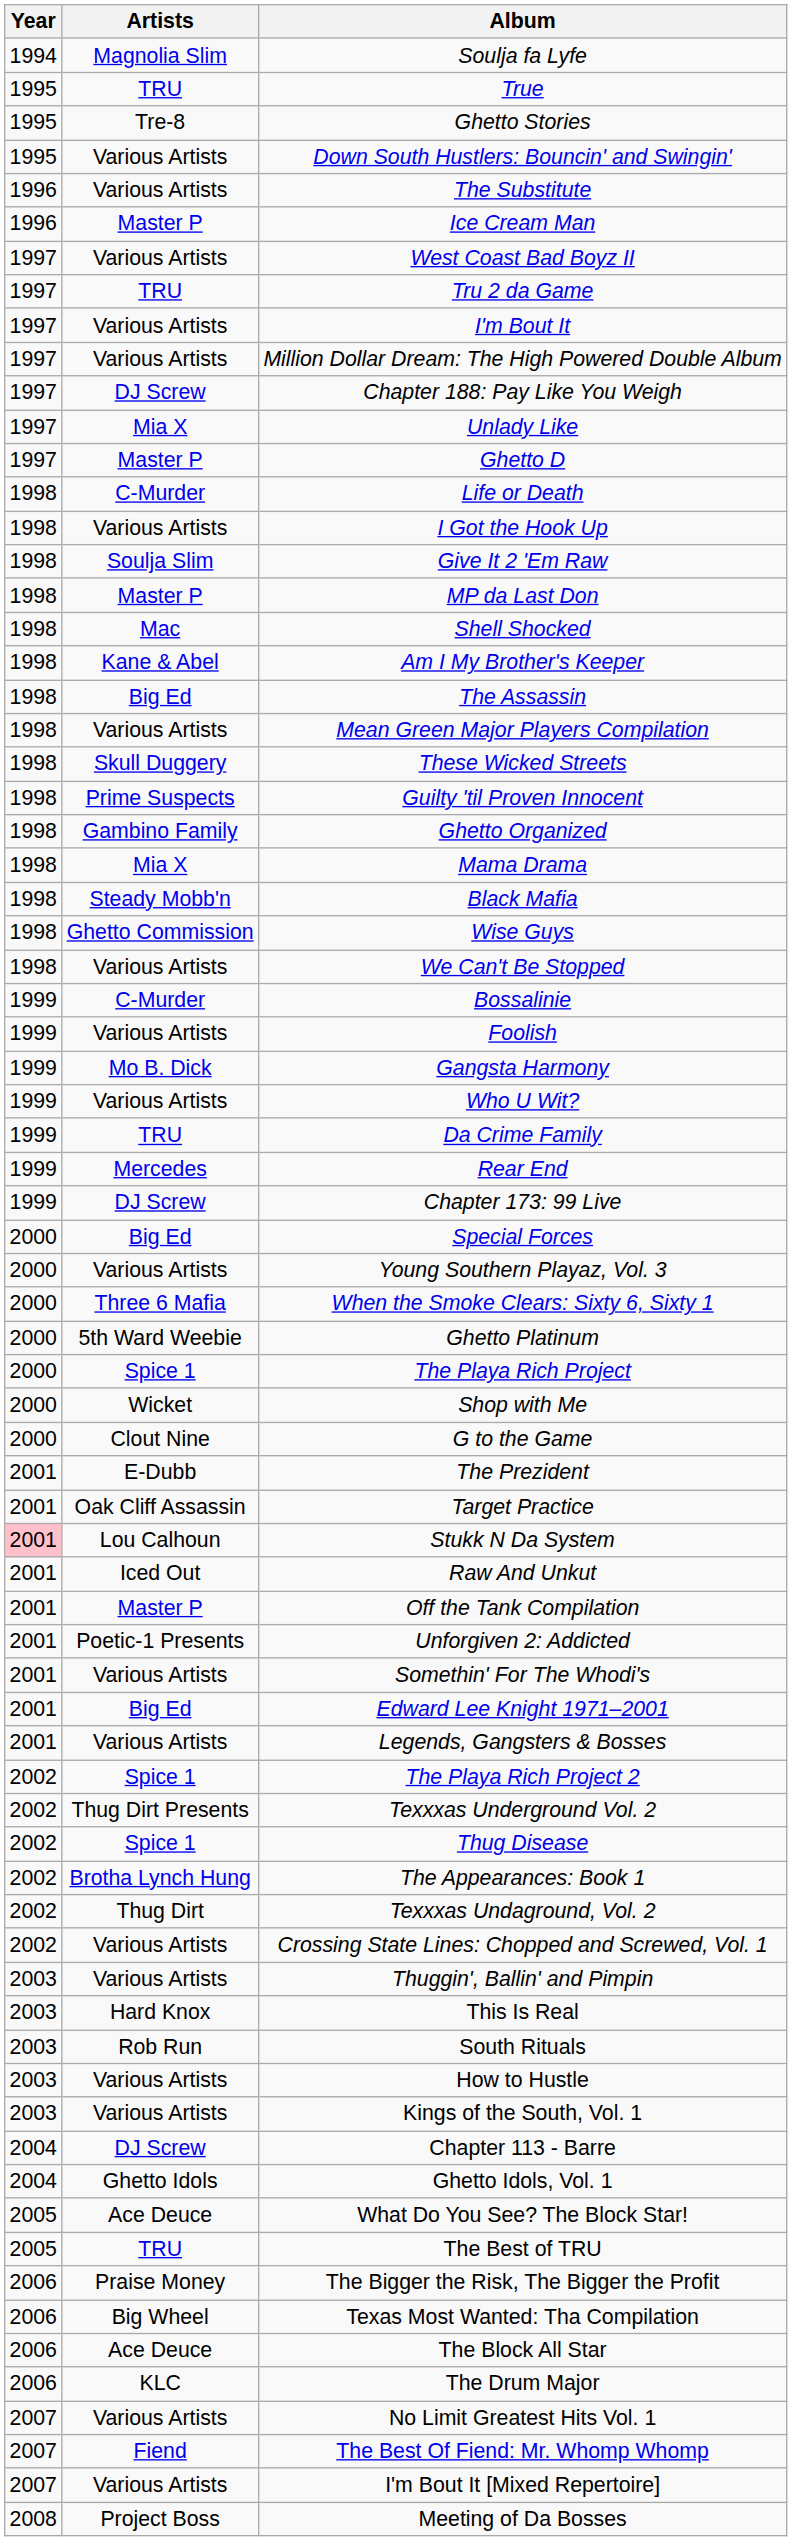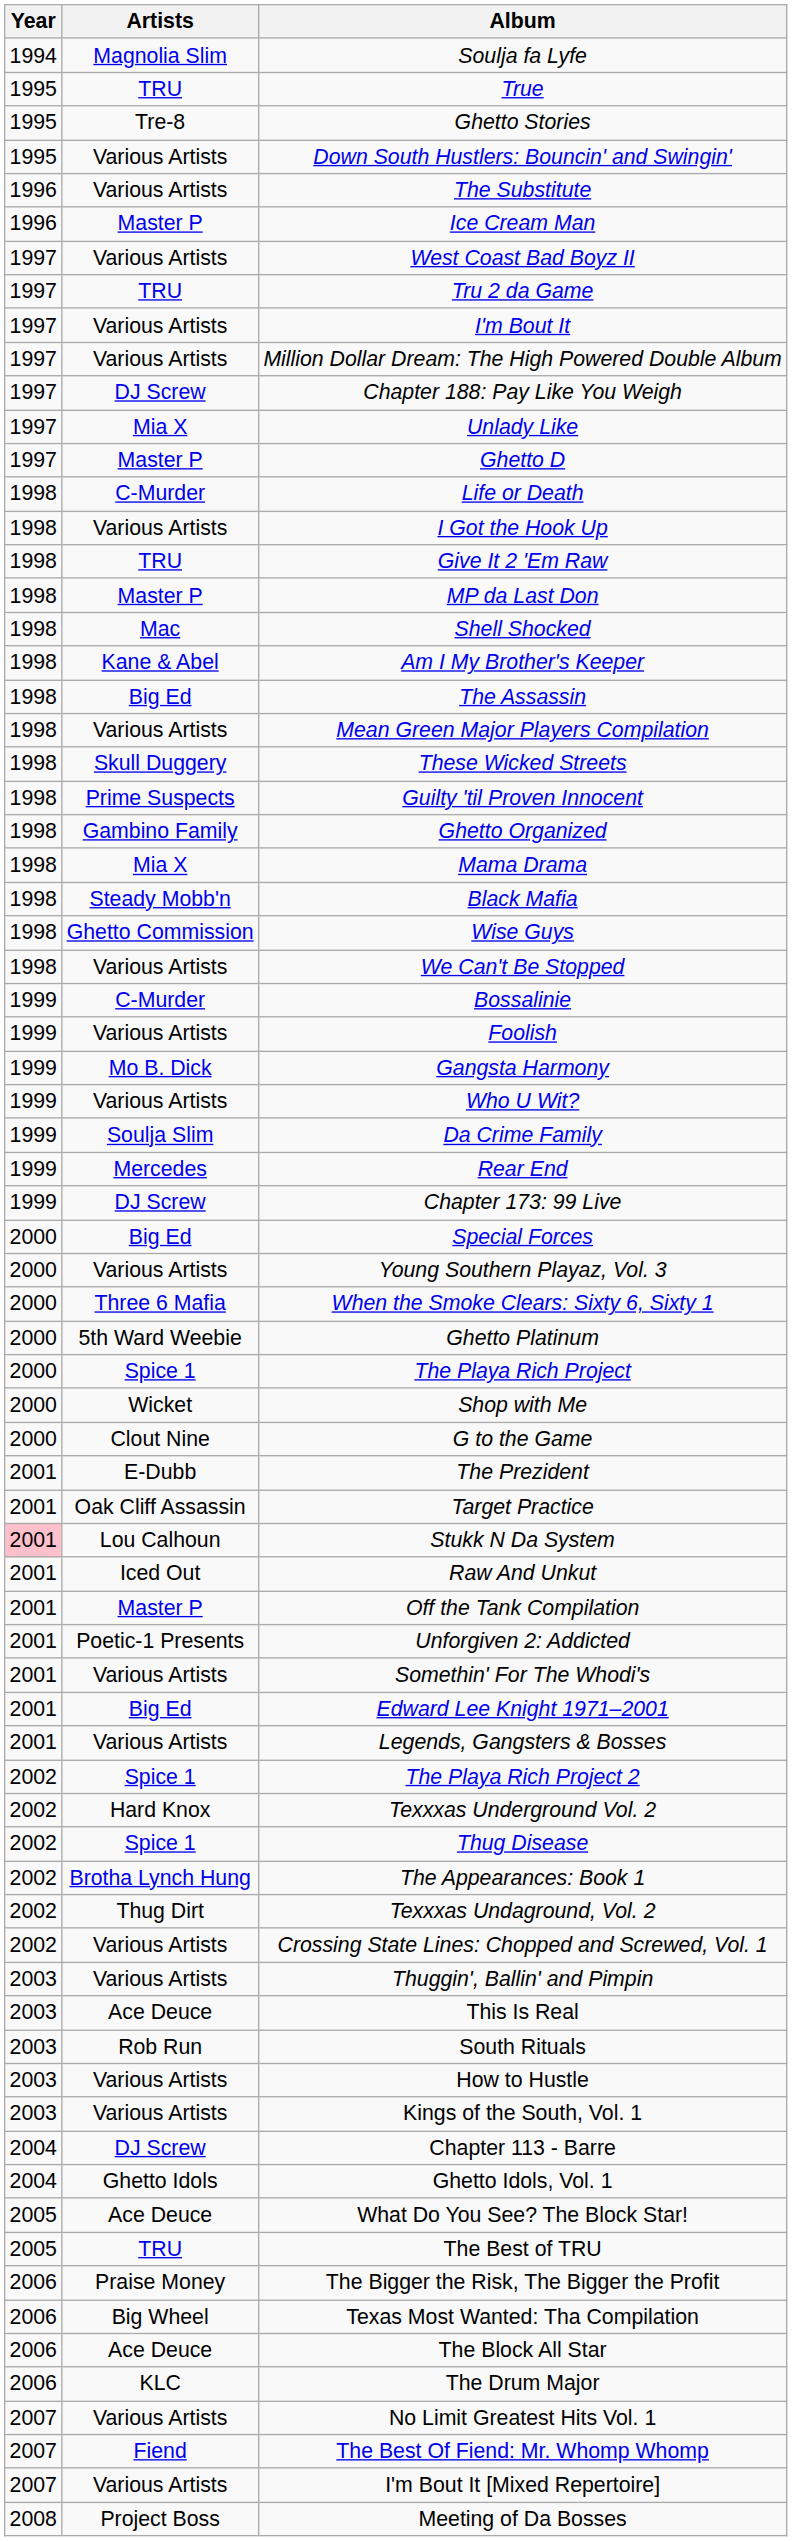Give It 2 'Em Raw | Artists: Soulja Slim -> TRU
Da Crime Family | Artists: TRU -> Soulja Slim
Texxxas Underground Vol. 2 | Artists: Thug Dirt Presents -> Hard Knox
This Is Real | Artists: Hard Knox -> Ace Deuce
